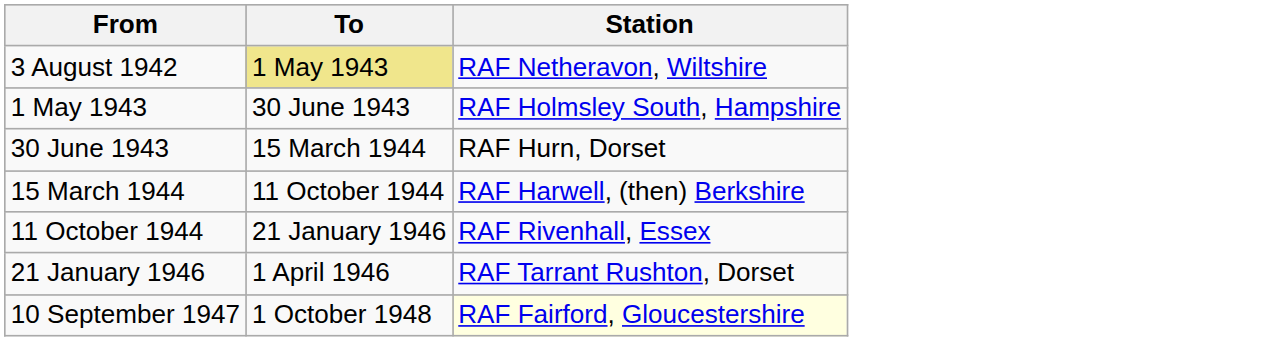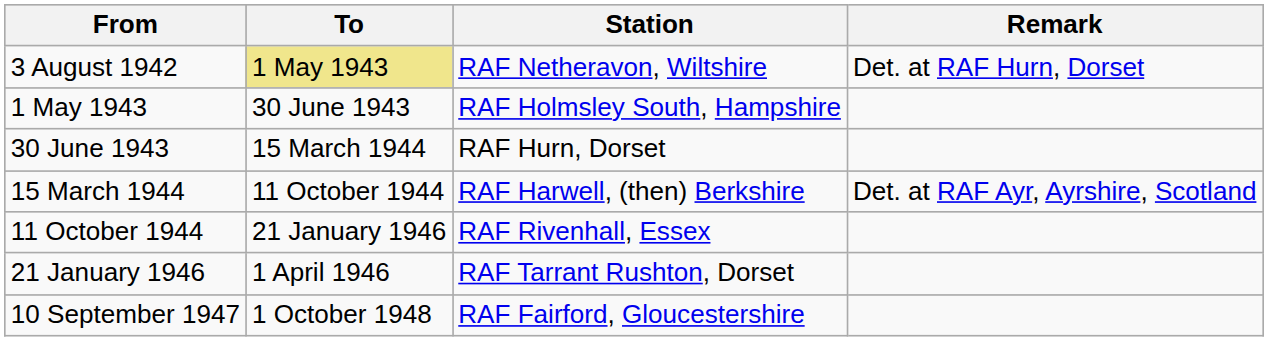+ column: Remark | Det. at RAF Hurn, Dorset | Det. at RAF Ayr, Ayrshire, Scotland
10 September 1947 | Station: lightyellow background -> no background
